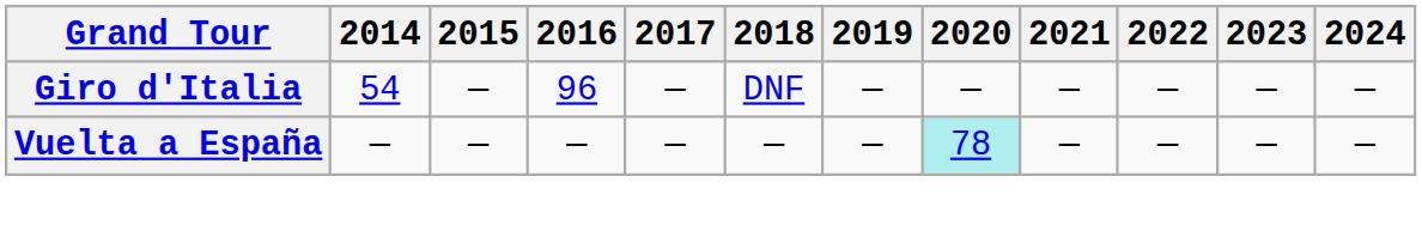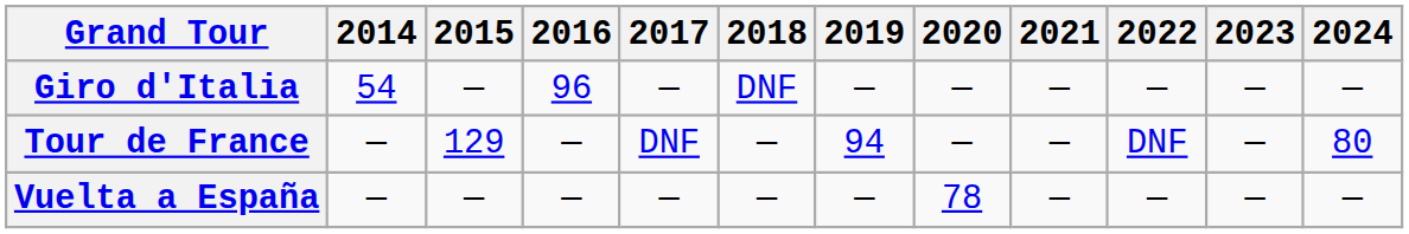+ row: Tour de France | — | 129 | — | DNF | — | 94 | — | — | DNF | — | 80
Vuelta a España | 2020: paleturquoise background -> no background
